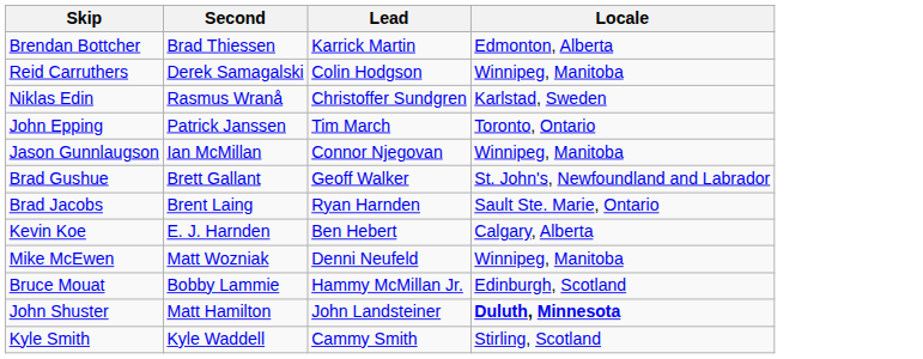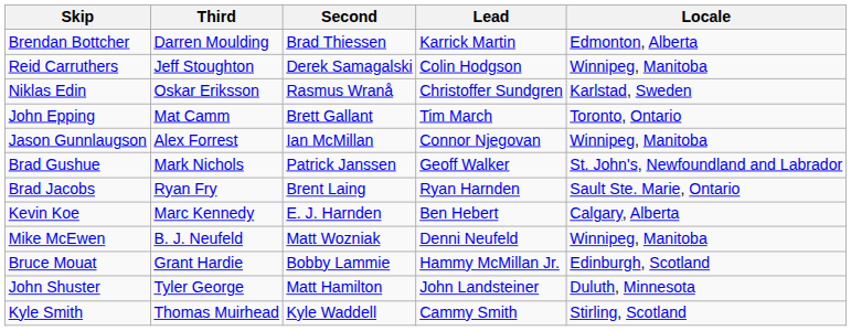+ column: Third | Darren Moulding | Jeff Stoughton | Oskar Eriksson | Mat Camm | Alex Forrest | Mark Nichols | Ryan Fry | Marc Kennedy | B. J. Neufeld | Grant Hardie | Tyler George | Thomas Muirhead
John Epping | Second: Patrick Janssen -> Brett Gallant
Brad Gushue | Second: Brett Gallant -> Patrick Janssen
John Shuster | Locale: bold -> normal
